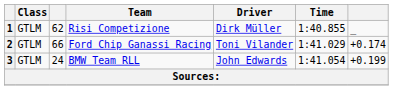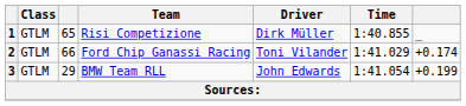1 | column 3: 62 -> 65
3 | column 3: 24 -> 29
